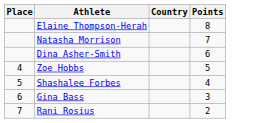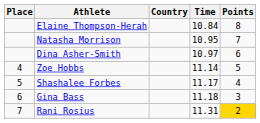+ column: Time | 10.84 | 10.95 | 10.97 | 11.14 | 11.17 | 11.18 | 11.31
Rani Rosius | Points: no background -> gold background
